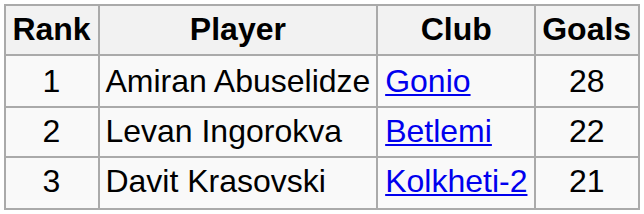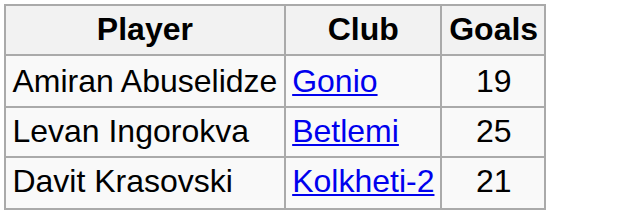- column: Rank | 1 | 2 | 3
Amiran Abuselidze | Goals: 28 -> 19
Levan Ingorokva | Goals: 22 -> 25
